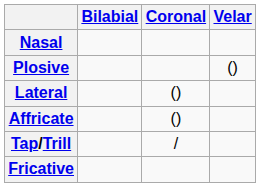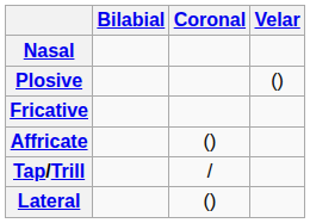rows swapped: Fricative <-> Lateral
